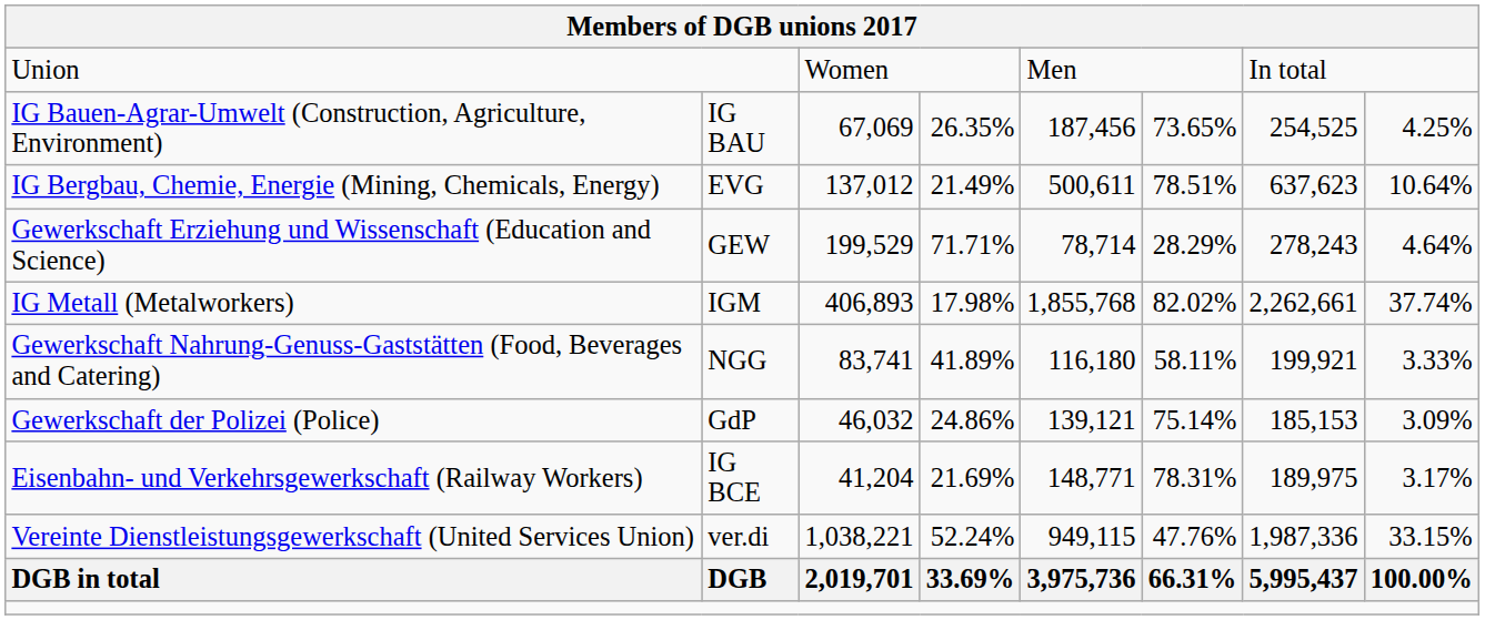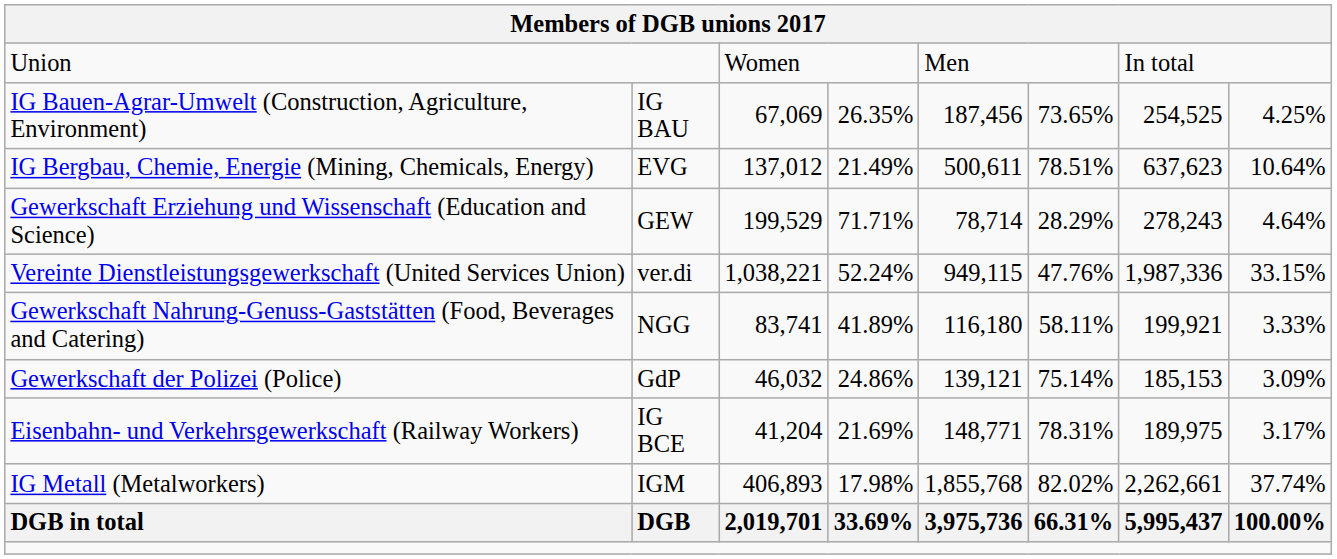rows swapped: IG Metall (Metalworkers) <-> Vereinte Dienstleistungsgewerkschaft (United Services Union)
